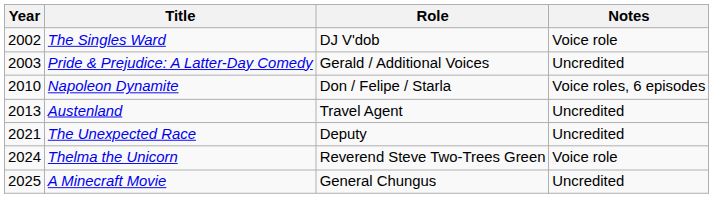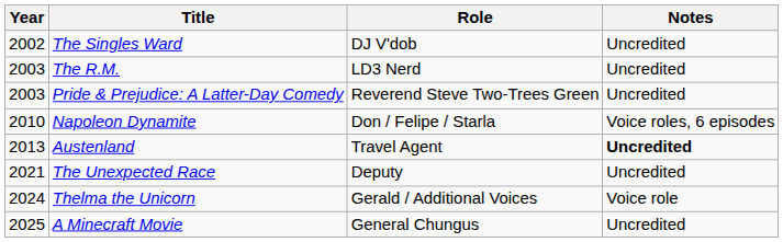The Singles Ward | Notes: Voice role -> Uncredited
+ row: 2003 | The R.M. | LD3 Nerd | Uncredited
Pride & Prejudice: A Latter-Day Comedy | Role: Gerald / Additional Voices -> Reverend Steve Two-Trees Green
Austenland | Notes: normal -> bold
Thelma the Unicorn | Role: Reverend Steve Two-Trees Green -> Gerald / Additional Voices
